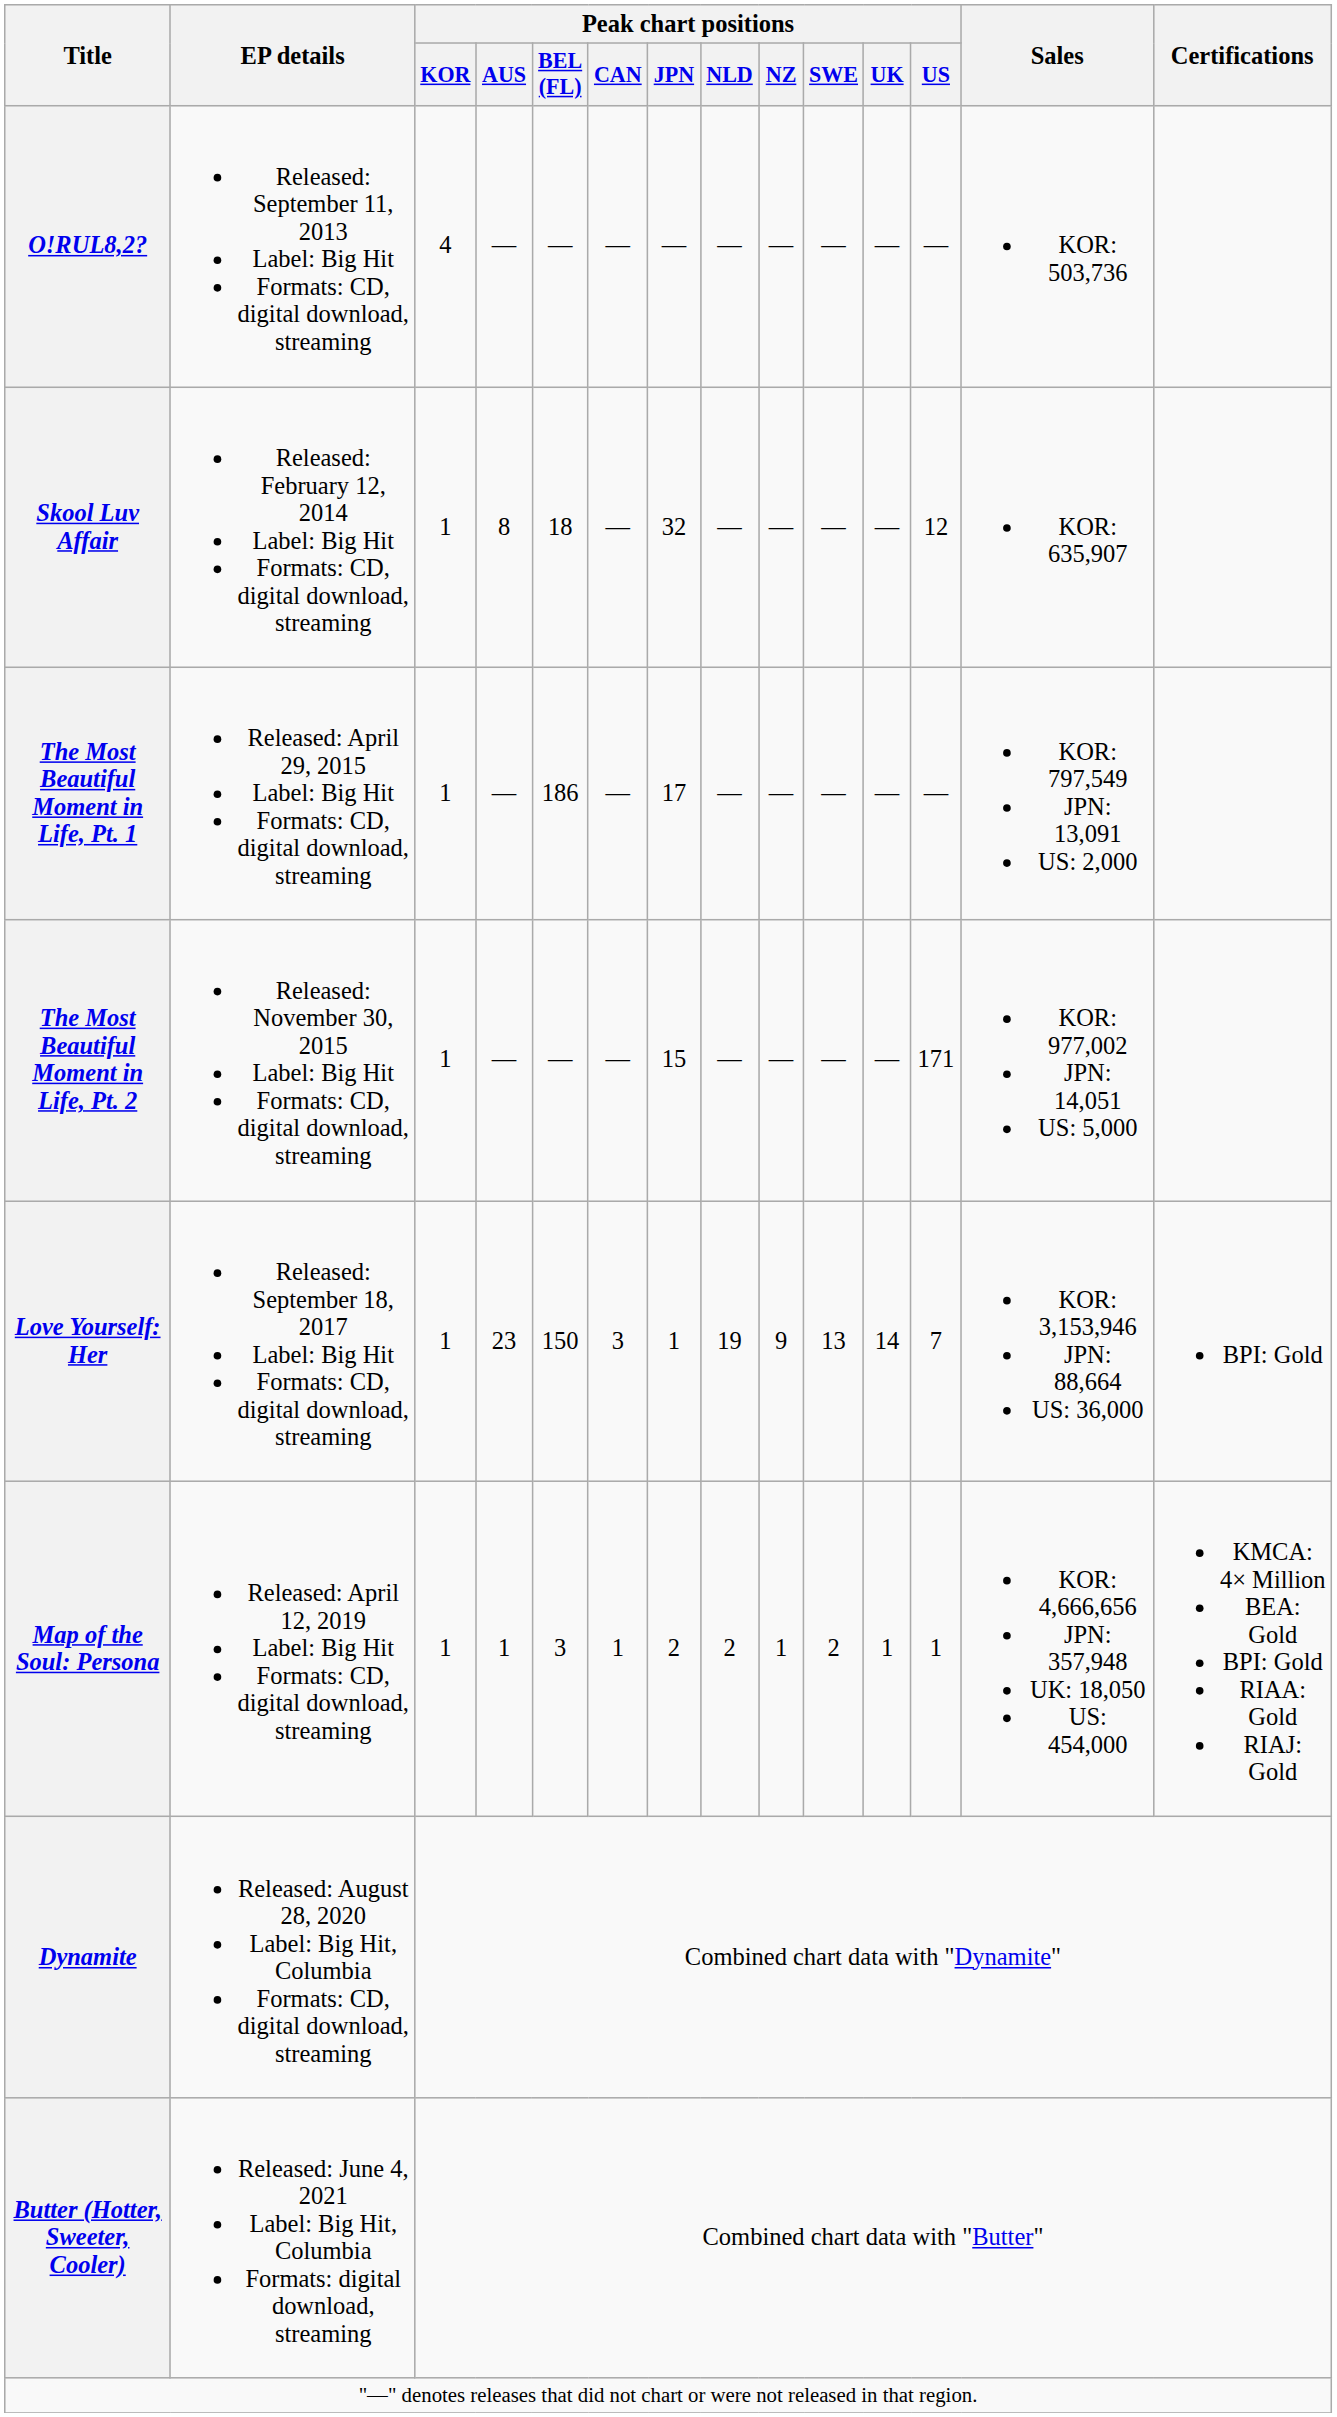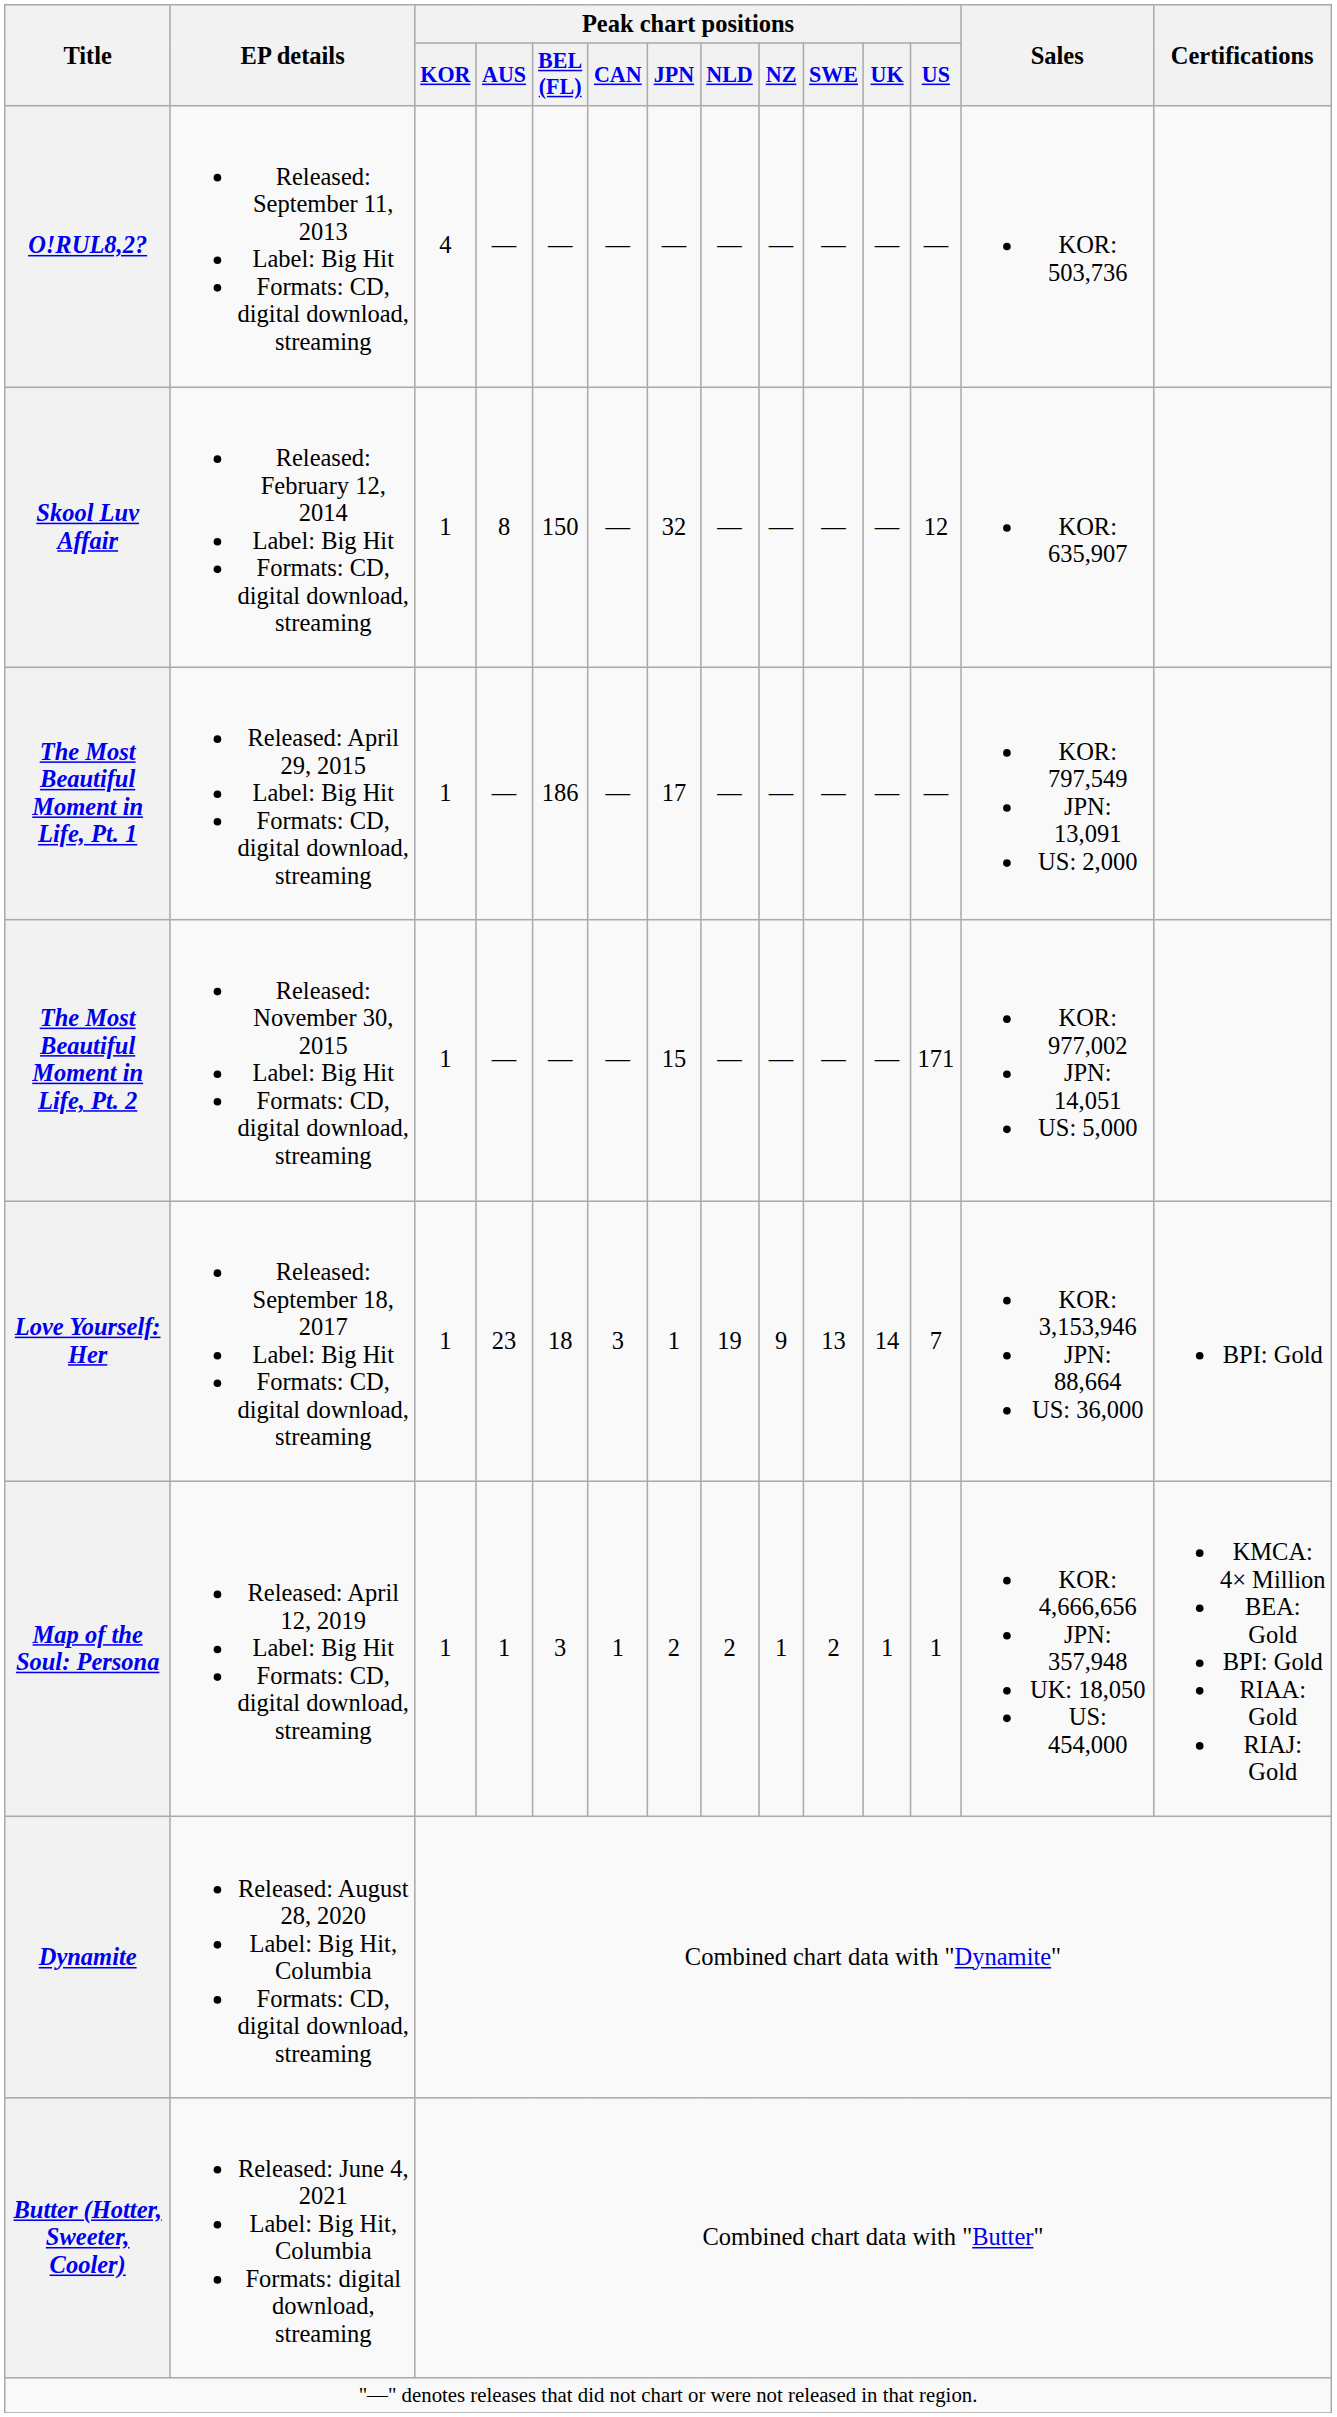Skool Luv Affair | Peak chart positions / BEL (FL): 18 -> 150
Love Yourself: Her | Peak chart positions / BEL (FL): 150 -> 18
